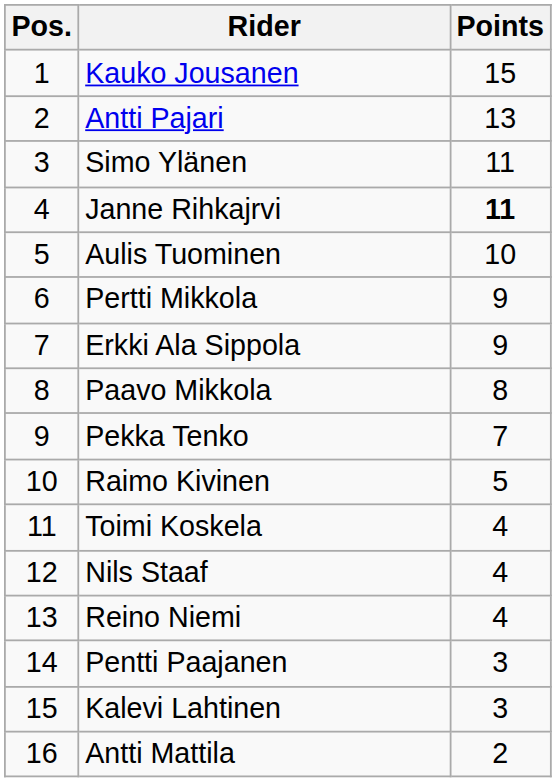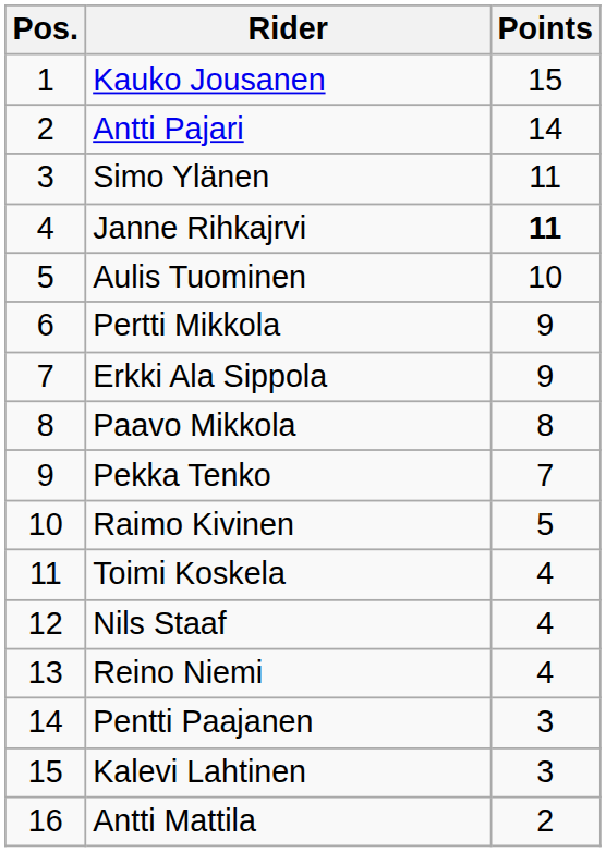Antti Pajari | Points: 13 -> 14
